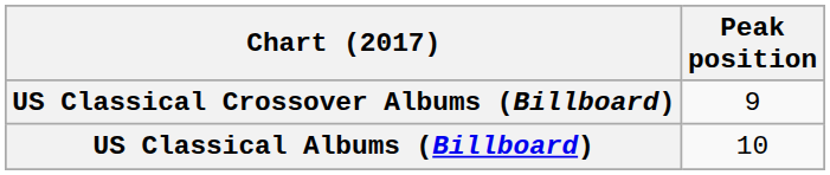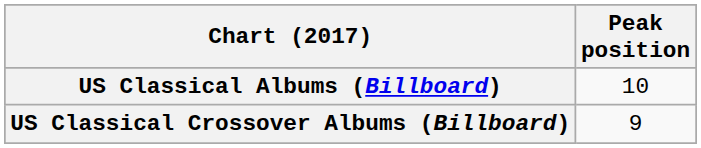rows swapped: US Classical Albums (Billboard) <-> US Classical Crossover Albums (Billboard)
